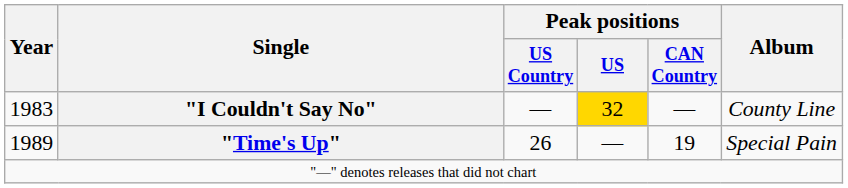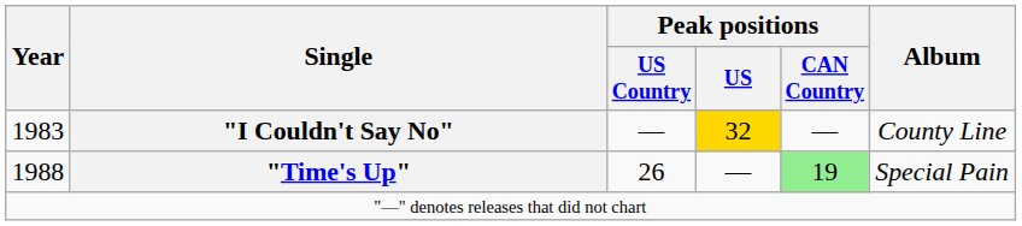"Time's Up" | Year: 1989 -> 1988
"Time's Up" | Peak positions / CAN Country: no background -> lightgreen background
